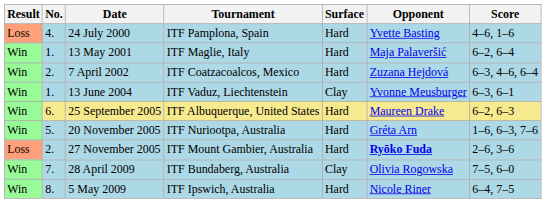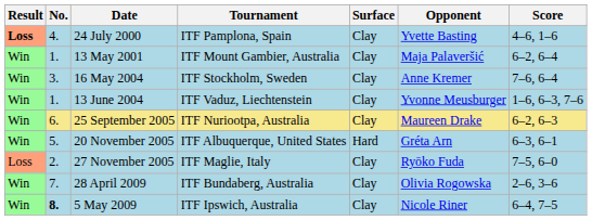24 July 2000 | Result: normal -> bold
24 July 2000 | Surface: Hard -> Clay
13 May 2001 | Tournament: ITF Maglie, Italy -> ITF Mount Gambier, Australia
13 May 2001 | Surface: Hard -> Clay
- row: Win | 2. | 7 April 2002 | ITF Coatzacoalcos, Mexico | Hard | Zuzana Hejdová | 6–3, 4–6, 6–4
+ row: Win | 3. | 16 May 2004 | ITF Stockholm, Sweden | Clay | Anne Kremer | 7–6, 6–4
13 June 2004 | Score: 6–3, 6–1 -> 1–6, 6–3, 7–6
25 September 2005 | Tournament: ITF Albuquerque, United States -> ITF Nuriootpa, Australia
25 September 2005 | Surface: Hard -> Clay
20 November 2005 | Tournament: ITF Nuriootpa, Australia -> ITF Albuquerque, United States
20 November 2005 | Score: 1–6, 6–3, 7–6 -> 6–3, 6–1
27 November 2005 | Tournament: ITF Mount Gambier, Australia -> ITF Maglie, Italy
27 November 2005 | Surface: Hard -> Clay
27 November 2005 | Opponent: bold -> normal
27 November 2005 | Score: 2–6, 3–6 -> 7–5, 6–0
28 April 2009 | Score: 7–5, 6–0 -> 2–6, 3–6
5 May 2009 | No.: normal -> bold
5 May 2009 | Surface: Hard -> Clay
